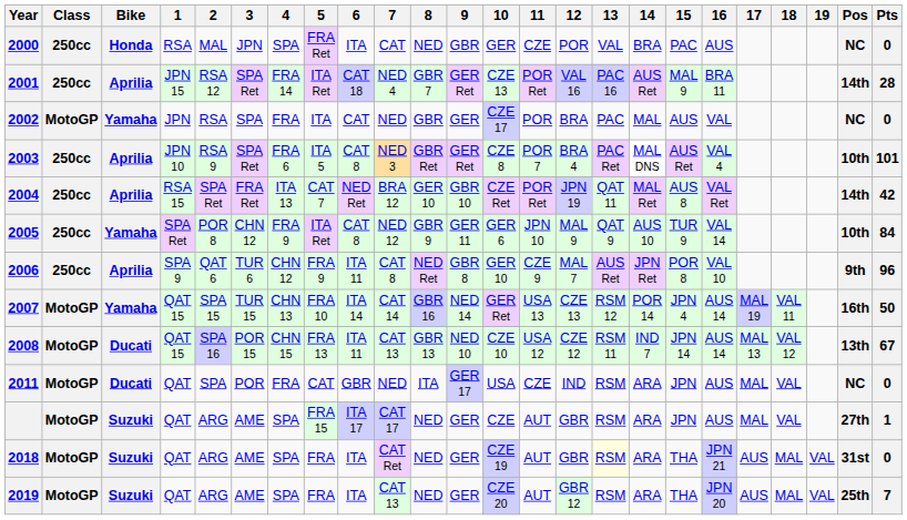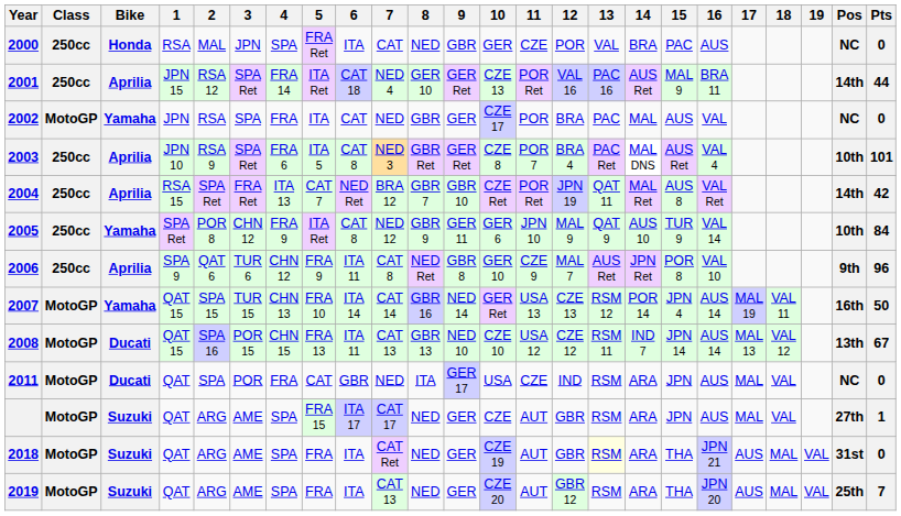2001 | 8: GBR 7 -> GER 10
2001 | Pts: 28 -> 44
2004 | 8: GER 10 -> GBR 7
